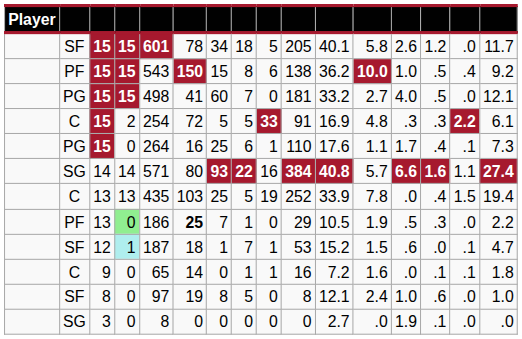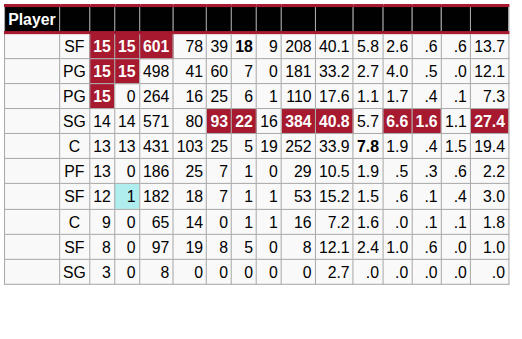SF / 15 | column 7: 34 -> 39
SF / 15 | column 8: normal -> bold
SF / 15 | column 9: 5 -> 9
SF / 15 | column 10: 205 -> 208
SF / 15 | column 14: 1.2 -> .6
SF / 15 | column 15: .0 -> .6
SF / 15 | column 16: 11.7 -> 13.7
- row: PF | 15 | 15 | 543 | 150 | 15 | 8 | 6 | 138 | 36.2 | 10.0 | 1.0 | .5 | .4 | 9.2
- row: C | 15 | 2 | 254 | 72 | 5 | 5 | 33 | 91 | 16.9 | 4.8 | .3 | .3 | 2.2 | 6.1
C / 13 | column 5: 435 -> 431
C / 13 | column 12: normal -> bold
C / 13 | column 13: .0 -> 1.9
PF / 13 | column 4: lightgreen background -> no background
PF / 13 | column 6: bold -> normal
PF / 13 | column 15: .0 -> .6
12 | column 5: 187 -> 182
12 | column 7: 1 -> 7
12 | column 8: 7 -> 1
12 | column 14: .0 -> .1
12 | column 15: .1 -> .4
12 | column 16: 4.7 -> 3.0
3 | column 13: 1.9 -> .0
3 | column 14: .1 -> .0
